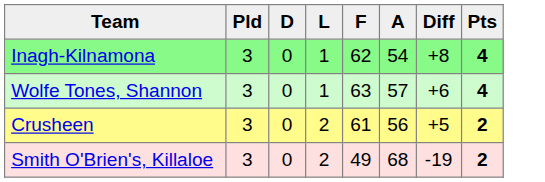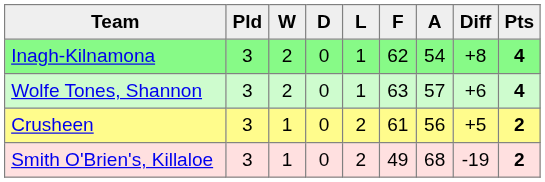+ column: W | 2 | 2 | 1 | 1
